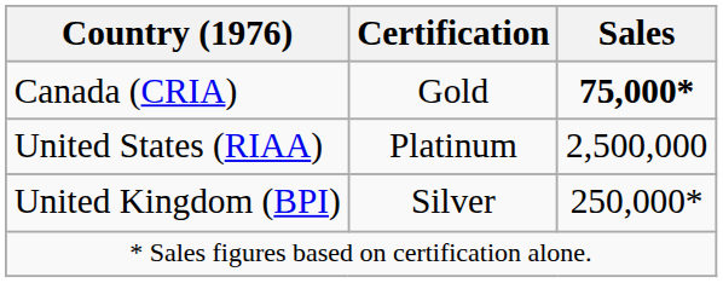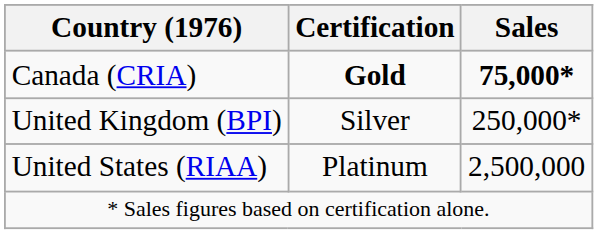Canada (CRIA) | Certification: normal -> bold
rows swapped: United Kingdom (BPI) <-> United States (RIAA)
